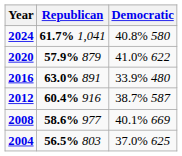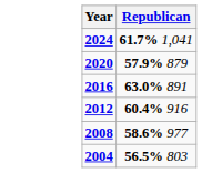- column: Democratic | 40.8% 580 | 41.0% 622 | 33.9% 480 | 38.7% 587 | 40.1% 669 | 37.0% 625
